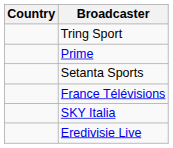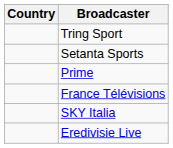rows swapped: Prime <-> Setanta Sports
